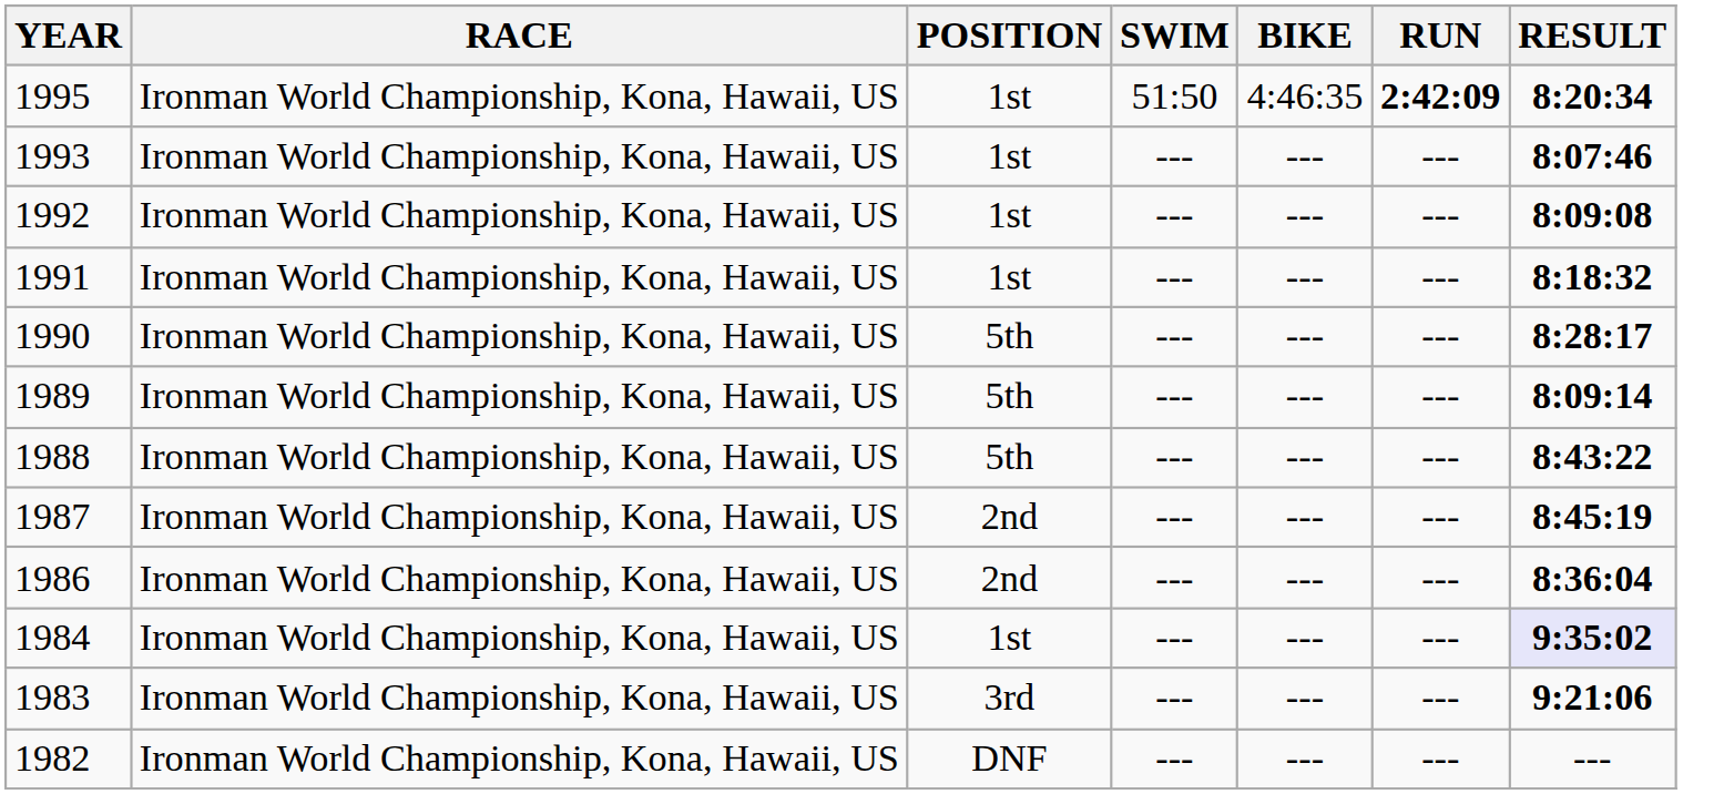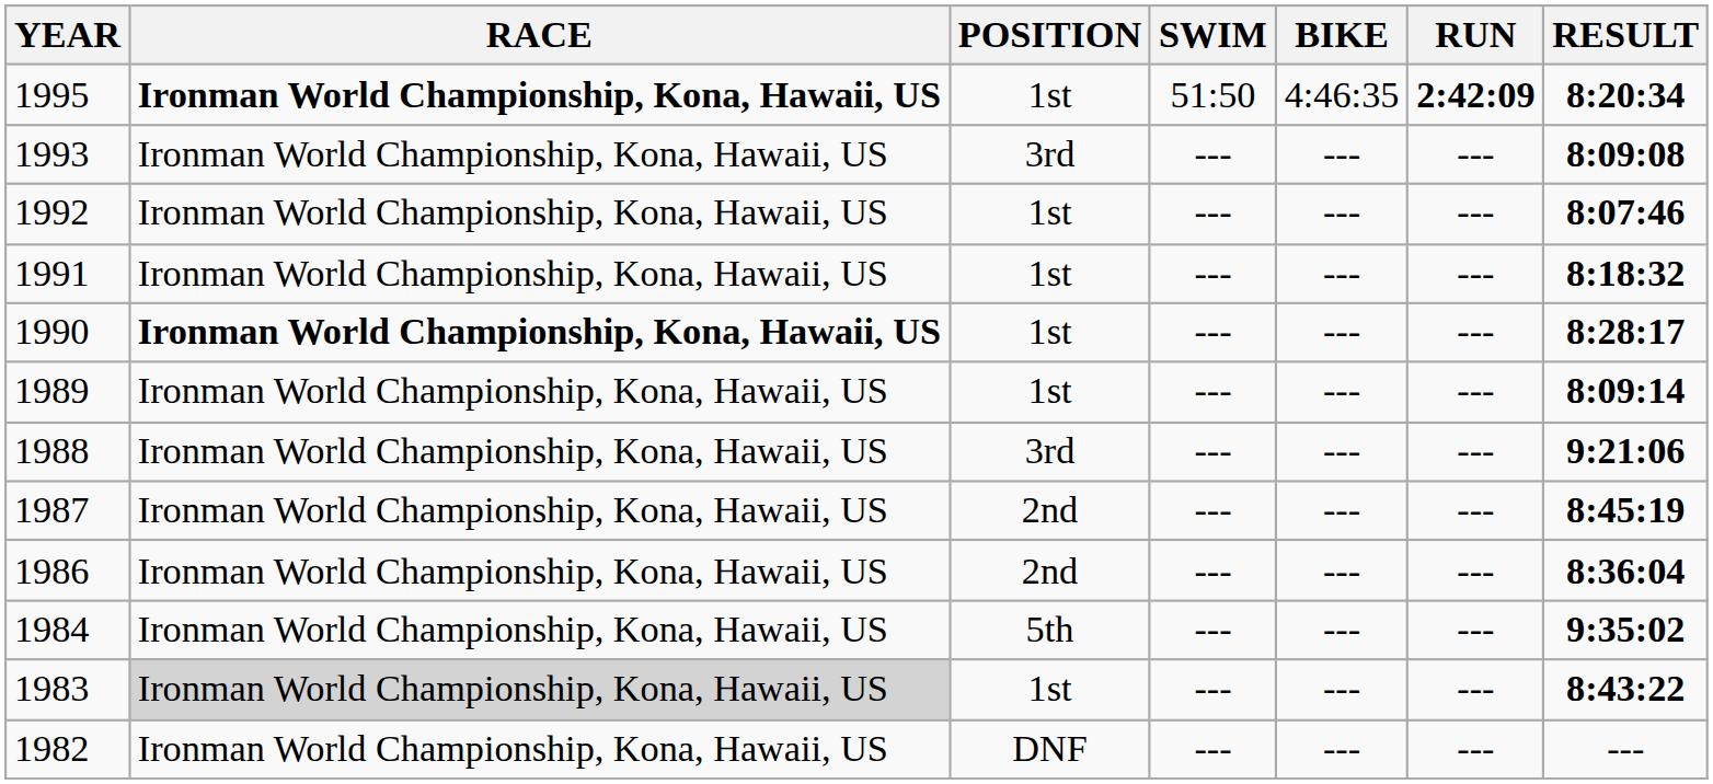1995 | RACE: normal -> bold
1993 | POSITION: 1st -> 3rd
1993 | RESULT: 8:07:46 -> 8:09:08
1992 | RESULT: 8:09:08 -> 8:07:46
1990 | RACE: normal -> bold
1990 | POSITION: 5th -> 1st
1989 | POSITION: 5th -> 1st
1988 | POSITION: 5th -> 3rd
1988 | RESULT: 8:43:22 -> 9:21:06
1984 | POSITION: 1st -> 5th
1984 | RESULT: lavender background -> no background
1983 | RACE: no background -> lightgrey background
1983 | POSITION: 3rd -> 1st
1983 | RESULT: 9:21:06 -> 8:43:22
